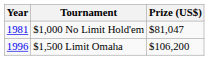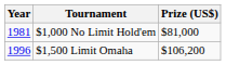$1,000 No Limit Hold'em | Prize (US$): $81,047 -> $81,000
